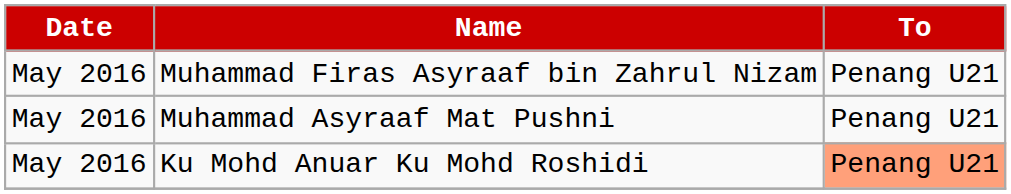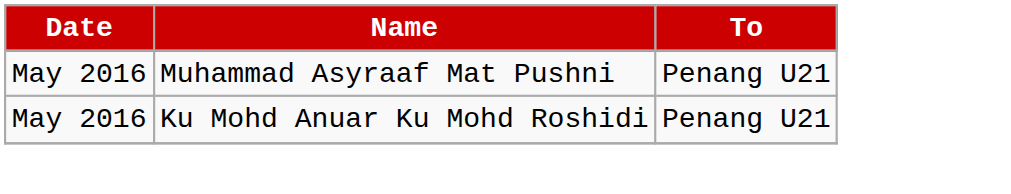- row: May 2016 | Muhammad Firas Asyraaf bin Zahrul Nizam | Penang U21
Ku Mohd Anuar Ku Mohd Roshidi | To: lightsalmon background -> no background
